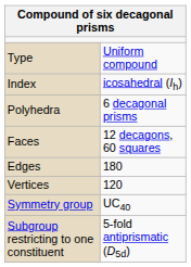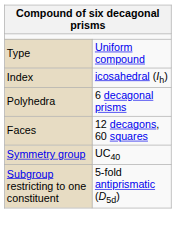- row: Edges | 180
- row: Vertices | 120
